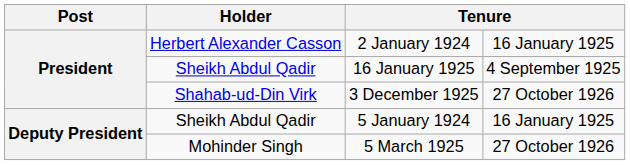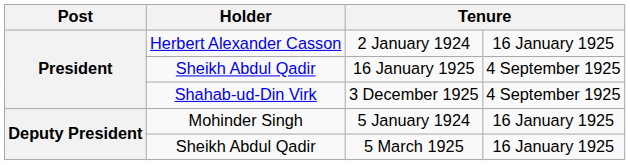3 December 1925 | column 4: 27 October 1926 -> 4 September 1925
5 January 1924 | Holder: Sheikh Abdul Qadir -> Mohinder Singh
5 March 1925 | Holder: Mohinder Singh -> Sheikh Abdul Qadir
5 March 1925 | column 4: 27 October 1926 -> 16 January 1925
